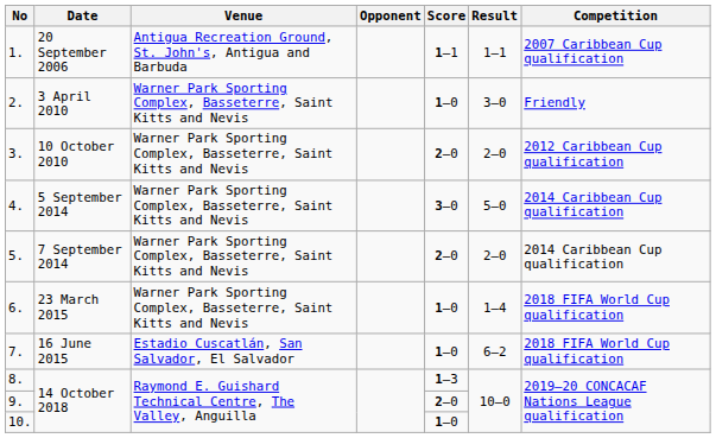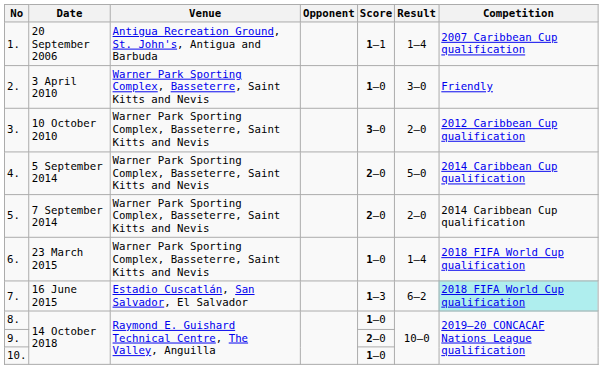1. | Result: 1–1 -> 1–4
3. | Score: 2–0 -> 3–0
4. | Score: 3–0 -> 2–0
7. | Score: 1–0 -> 1–3
7. | Competition: no background -> paleturquoise background
8. | Score: 1–3 -> 1–0
